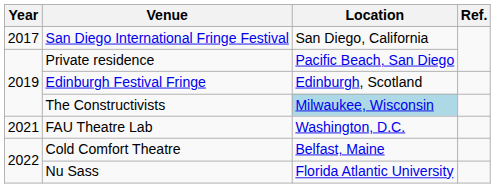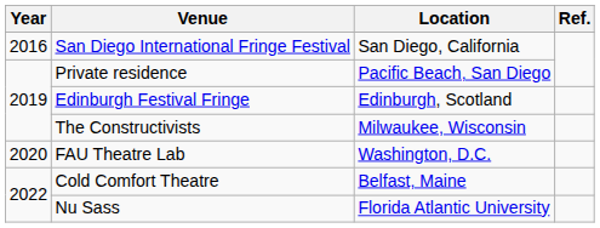San Diego International Fringe Festival | Year: 2017 -> 2016
The Constructivists | Location: lightblue background -> no background
FAU Theatre Lab | Year: 2021 -> 2020
